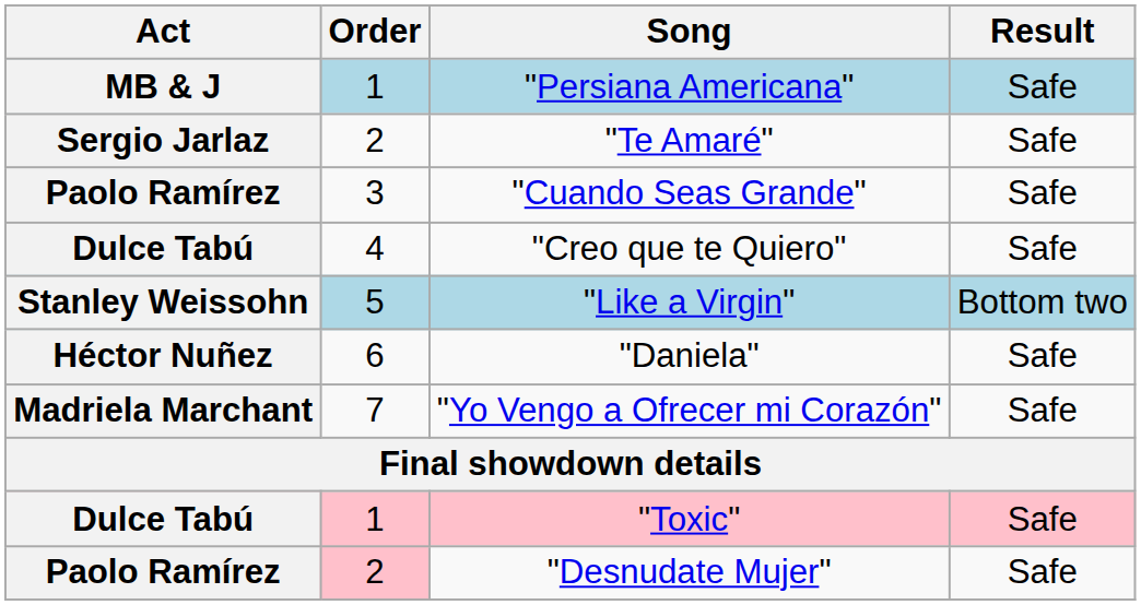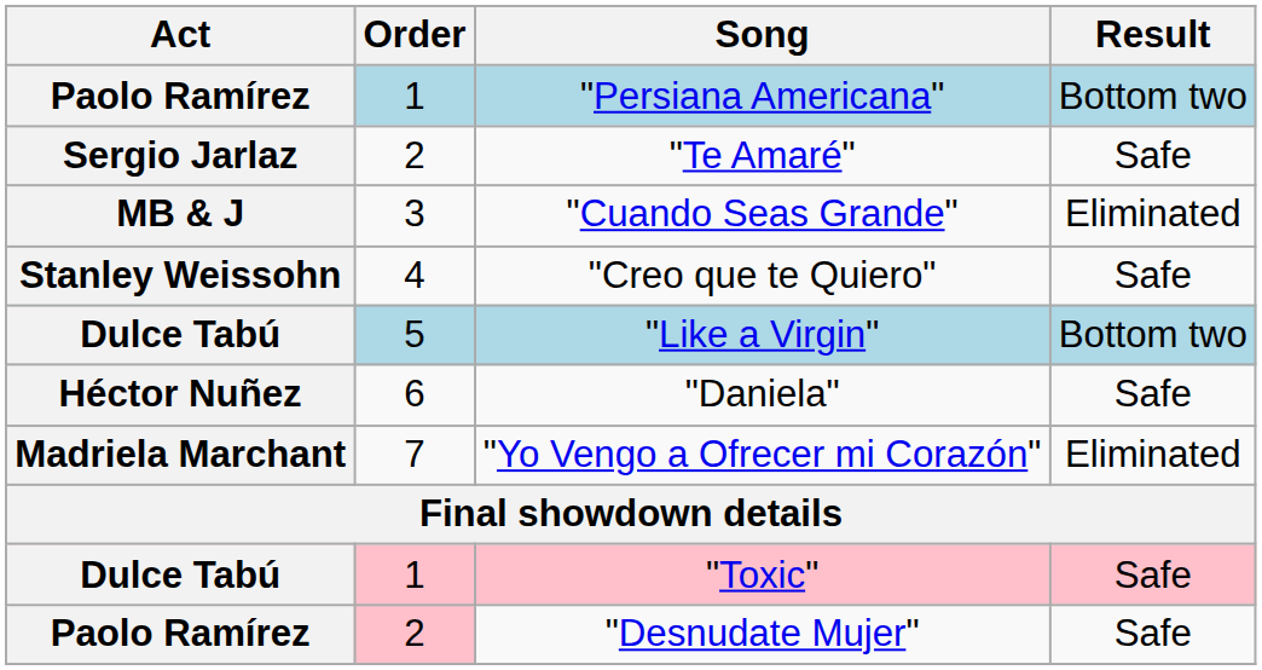"Persiana Americana" | Act: MB & J -> Paolo Ramírez
"Persiana Americana" | Result: Safe -> Bottom two
"Cuando Seas Grande" | Act: Paolo Ramírez -> MB & J
"Cuando Seas Grande" | Result: Safe -> Eliminated
"Creo que te Quiero" | Act: Dulce Tabú -> Stanley Weissohn
"Like a Virgin" | Act: Stanley Weissohn -> Dulce Tabú
"Yo Vengo a Ofrecer mi Corazón" | Result: Safe -> Eliminated
